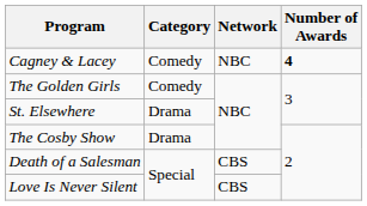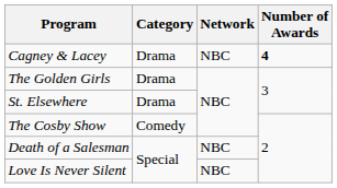Cagney & Lacey | Category: Comedy -> Drama
The Golden Girls | Category: Comedy -> Drama
The Cosby Show | Category: Drama -> Comedy
Death of a Salesman | Network: CBS -> NBC
Love Is Never Silent | Network: CBS -> NBC
